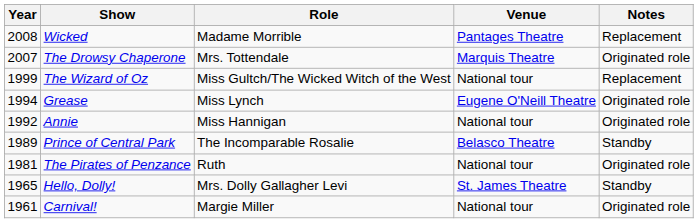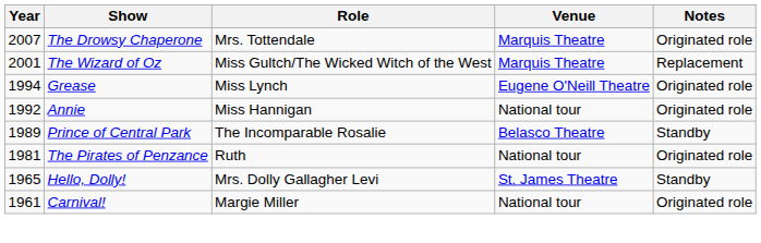- row: 2008 | Wicked | Madame Morrible | Pantages Theatre | Replacement
The Wizard of Oz | Year: 1999 -> 2001
The Wizard of Oz | Venue: National tour -> Marquis Theatre
